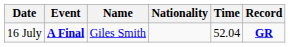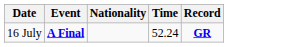- column: Name | Giles Smith
16 July | Time: 52.04 -> 52.24
